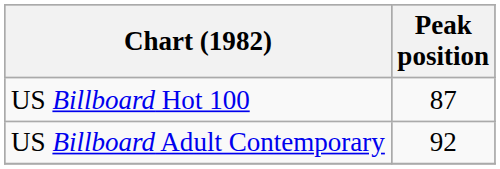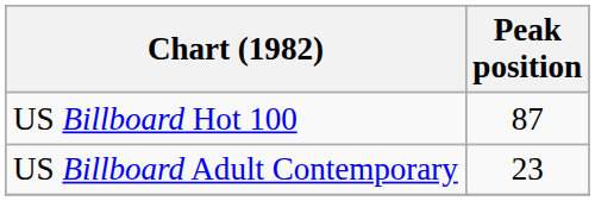US Billboard Adult Contemporary | Peak position: 92 -> 23
